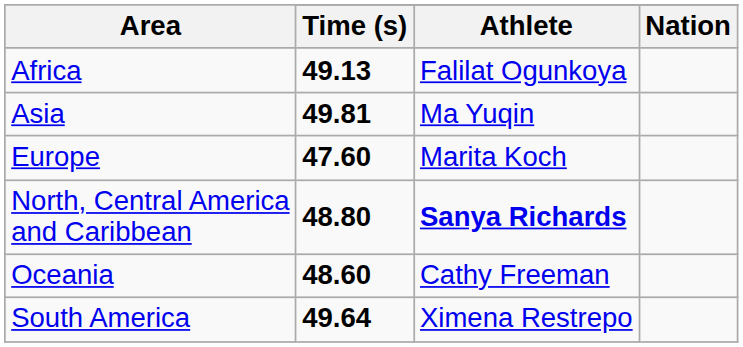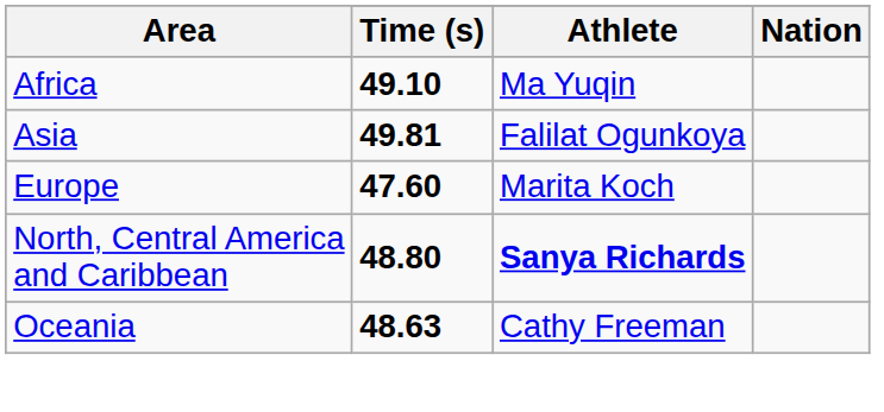Africa | Time (s): 49.13 -> 49.10
Africa | Athlete: Falilat Ogunkoya -> Ma Yuqin
Asia | Athlete: Ma Yuqin -> Falilat Ogunkoya
Oceania | Time (s): 48.60 -> 48.63
- row: South America | 49.64 | Ximena Restrepo
